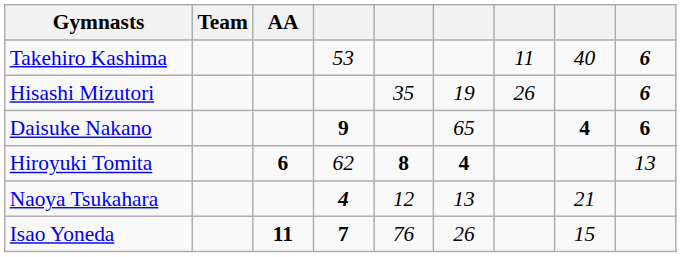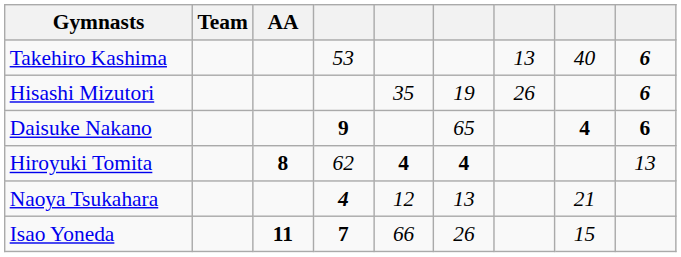Takehiro Kashima | column 7: 11 -> 13
Hiroyuki Tomita | AA: 6 -> 8
Hiroyuki Tomita | column 5: 8 -> 4
Isao Yoneda | column 5: 76 -> 66
